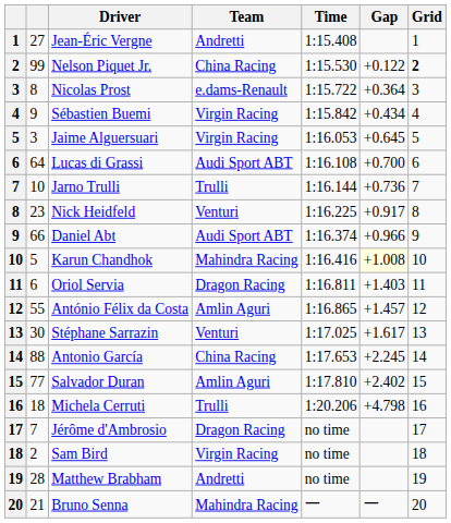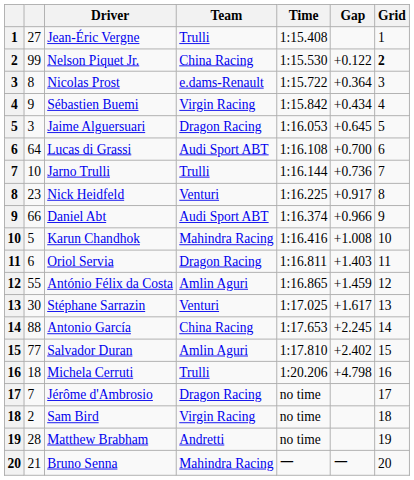Jean-Éric Vergne | Team: Andretti -> Trulli
Jaime Alguersuari | Team: Virgin Racing -> Dragon Racing
Karun Chandhok | Gap: lightyellow background -> no background
António Félix da Costa | Gap: +1.457 -> +1.459
